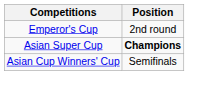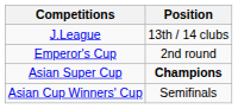+ row: J.League | 13th / 14 clubs
